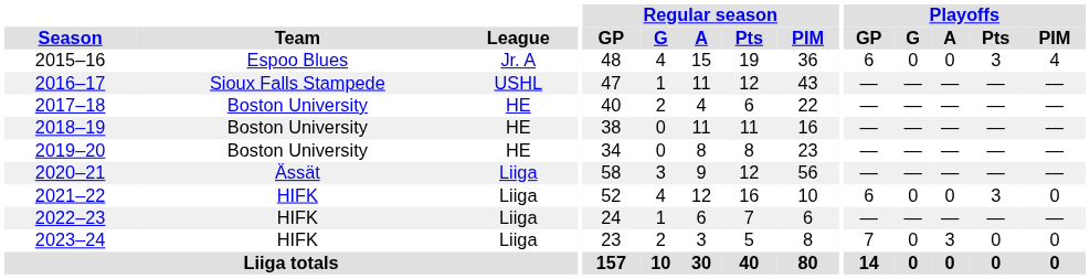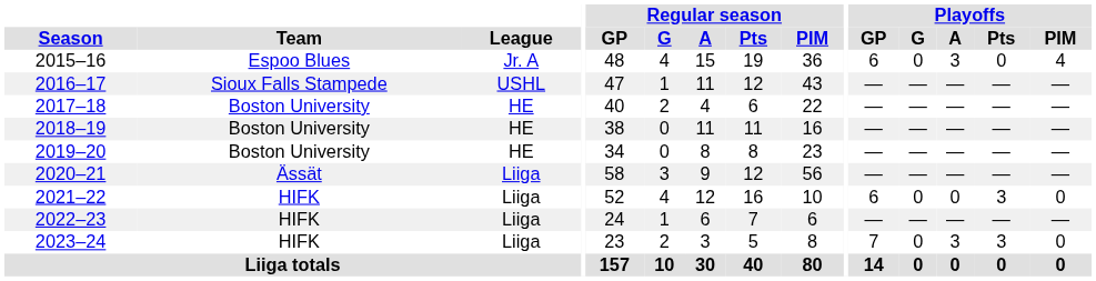2015–16 | Playoffs / A: 0 -> 3
2015–16 | Playoffs / Pts: 3 -> 0
2023–24 | Playoffs / Pts: 0 -> 3
